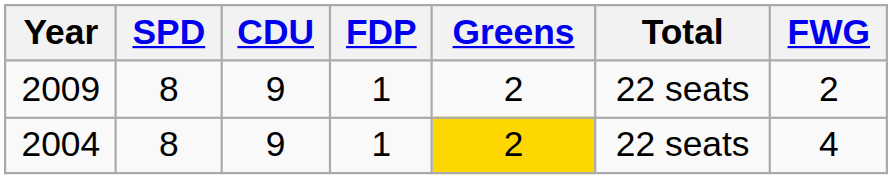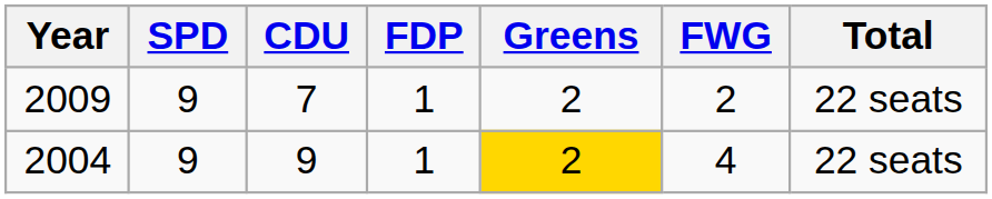columns swapped: FWG <-> Total
2009 | SPD: 8 -> 9
2009 | CDU: 9 -> 7
2004 | SPD: 8 -> 9
